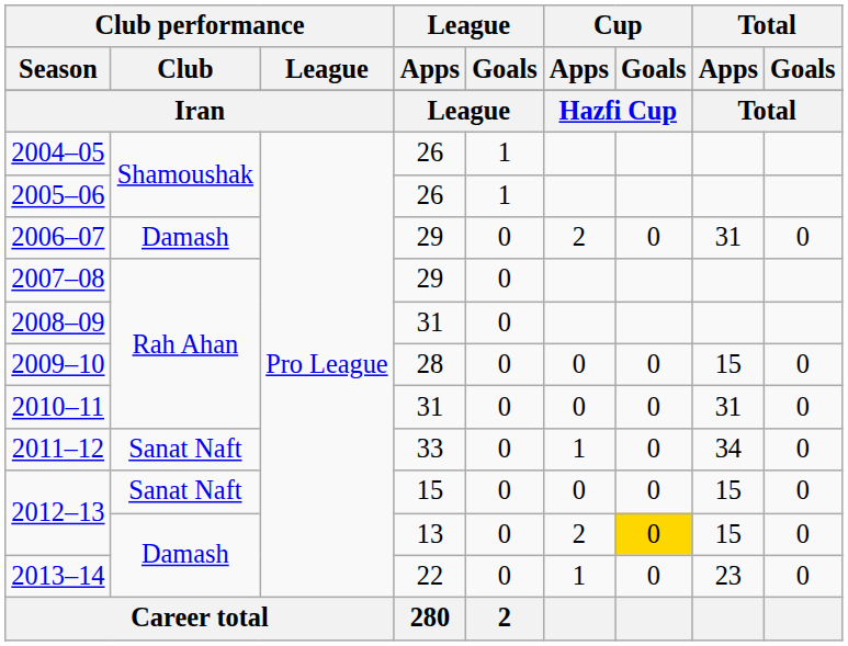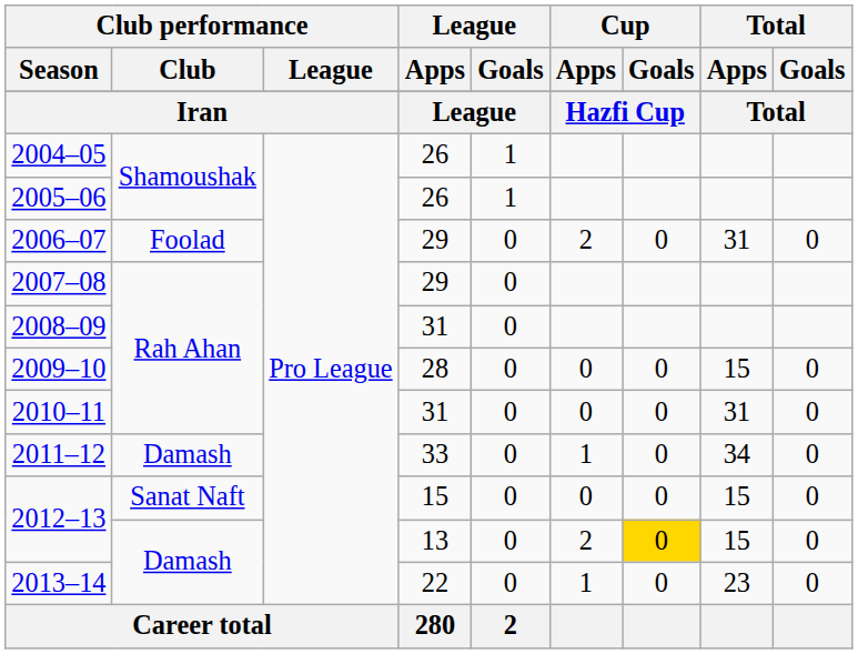2006–07 | Club performance / Club: Damash -> Foolad
2011–12 | Club performance / Club: Sanat Naft -> Damash
